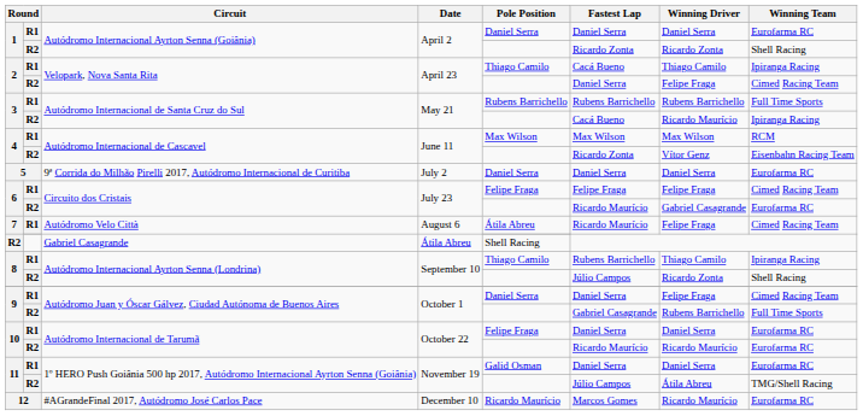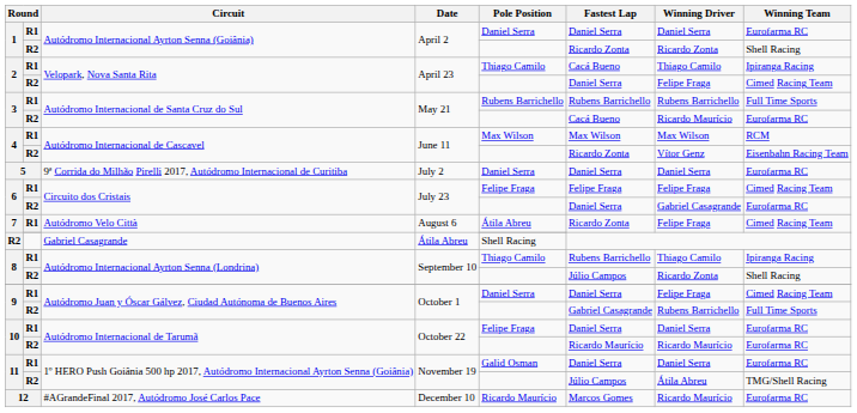3 / R2 | Winning Team: Ipiranga Racing -> Eurofarma RC
6 / R2 | Fastest Lap: Ricardo Maurício -> Daniel Serra
7 / R1 | Fastest Lap: Ricardo Maurício -> Ricardo Zonta
